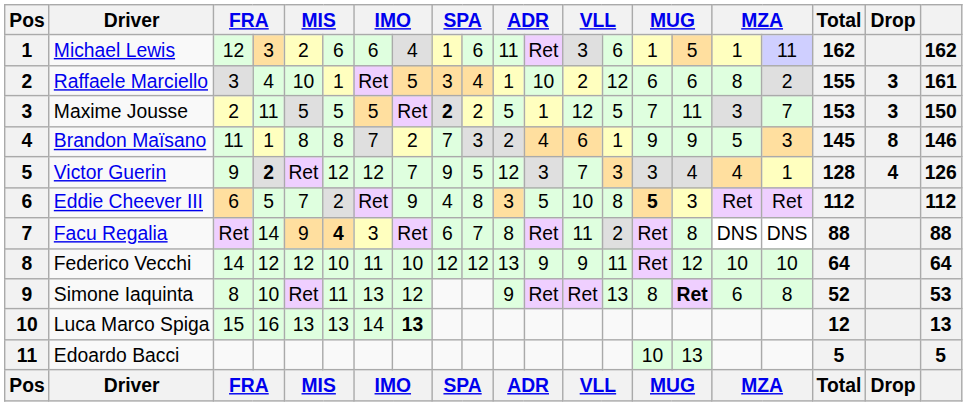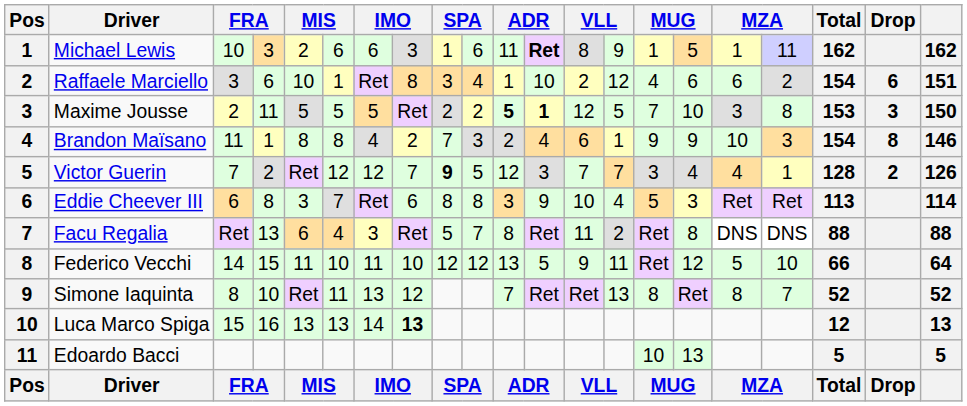Michael Lewis | column 3: 12 -> 10
Michael Lewis | column 8: 4 -> 3
Michael Lewis | column 12: normal -> bold
Michael Lewis | column 13: 3 -> 8
Michael Lewis | column 14: 6 -> 9
Raffaele Marciello | column 4: 4 -> 6
Raffaele Marciello | column 8: 5 -> 8
Raffaele Marciello | column 15: 6 -> 4
Raffaele Marciello | column 17: 8 -> 6
Raffaele Marciello | Total: 155 -> 154
Raffaele Marciello | Drop: 3 -> 6
Raffaele Marciello | column 21: 161 -> 151
Maxime Jousse | column 9: bold -> normal
Maxime Jousse | column 11: normal -> bold
Maxime Jousse | column 12: normal -> bold
Maxime Jousse | column 16: 11 -> 10
Maxime Jousse | column 18: 7 -> 8
Brandon Maïsano | column 7: 7 -> 4
Brandon Maïsano | column 17: 5 -> 10
Brandon Maïsano | Total: 145 -> 154
Victor Guerin | column 3: 9 -> 7
Victor Guerin | column 4: bold -> normal
Victor Guerin | column 9: normal -> bold
Victor Guerin | column 14: 3 -> 7
Victor Guerin | Drop: 4 -> 2
Eddie Cheever III | column 4: 5 -> 8
Eddie Cheever III | column 5: 7 -> 3
Eddie Cheever III | column 6: 2 -> 7
Eddie Cheever III | column 8: 9 -> 6
Eddie Cheever III | column 9: 4 -> 8
Eddie Cheever III | column 12: 5 -> 9
Eddie Cheever III | column 14: 8 -> 4
Eddie Cheever III | column 15: bold -> normal
Eddie Cheever III | Total: 112 -> 113
Eddie Cheever III | column 21: 112 -> 114
Facu Regalia | column 4: 14 -> 13
Facu Regalia | column 5: 9 -> 6
Facu Regalia | column 6: bold -> normal
Facu Regalia | column 9: 6 -> 5
Federico Vecchi | column 4: 12 -> 15
Federico Vecchi | column 5: 12 -> 11
Federico Vecchi | column 12: 9 -> 5
Federico Vecchi | column 17: 10 -> 5
Federico Vecchi | Total: 64 -> 66
Simone Iaquinta | column 11: 9 -> 7
Simone Iaquinta | column 16: bold -> normal
Simone Iaquinta | column 17: 6 -> 8
Simone Iaquinta | column 18: 8 -> 7
Simone Iaquinta | column 21: 53 -> 52
